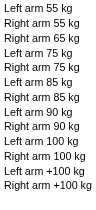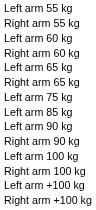+ row: Left arm 60 kg
+ row: Right arm 60 kg
+ row: Left arm 65 kg
- row: Right arm 75 kg
- row: Right arm 85 kg
